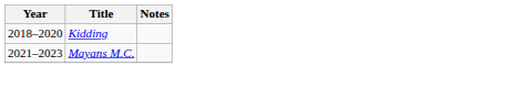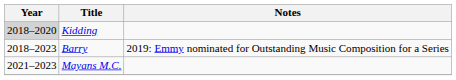Kidding | Year: no background -> lightgrey background
+ row: 2018–2023 | Barry | 2019: Emmy nominated for Outstanding Music Composition for a Series
